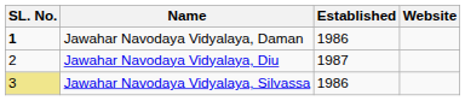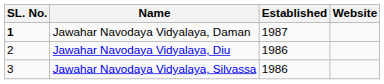Jawahar Navodaya Vidyalaya, Daman | Established: 1986 -> 1987
Jawahar Navodaya Vidyalaya, Diu | Established: 1987 -> 1986
Jawahar Navodaya Vidyalaya, Silvassa | SL. No.: khaki background -> no background
